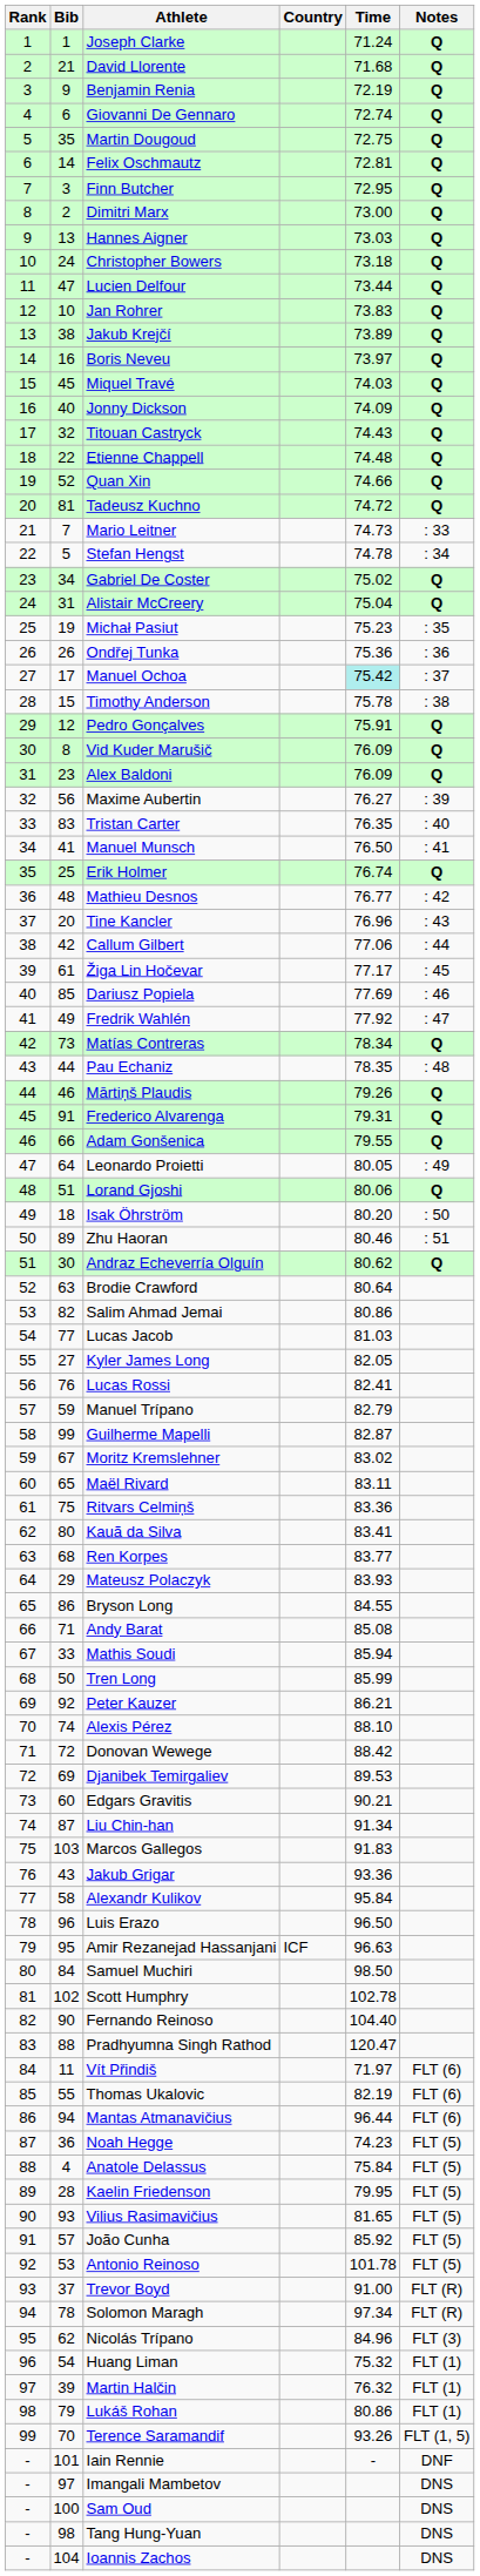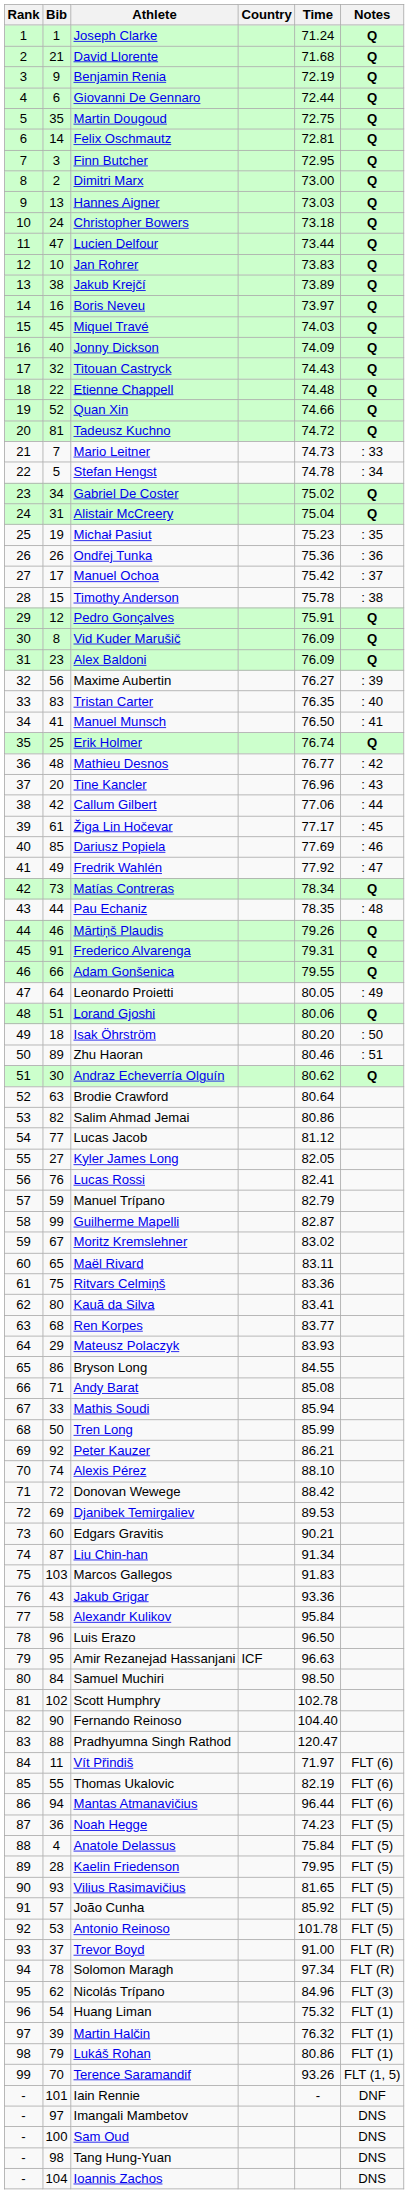Giovanni De Gennaro | Time: 72.74 -> 72.44
Manuel Ochoa | Time: paleturquoise background -> no background
Lucas Jacob | Time: 81.03 -> 81.12
